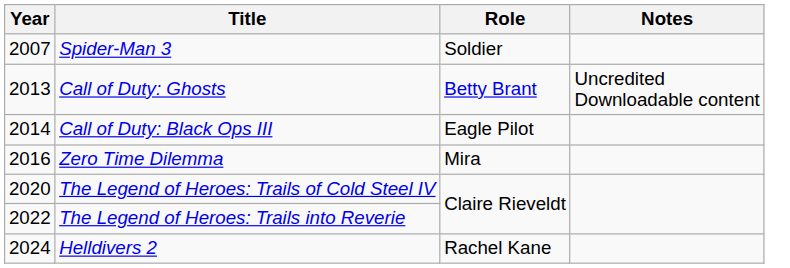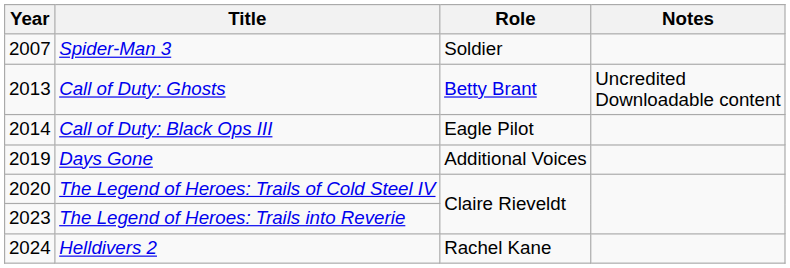- row: 2016 | Zero Time Dilemma | Mira
+ row: 2019 | Days Gone | Additional Voices
The Legend of Heroes: Trails into Reverie | Year: 2022 -> 2023
